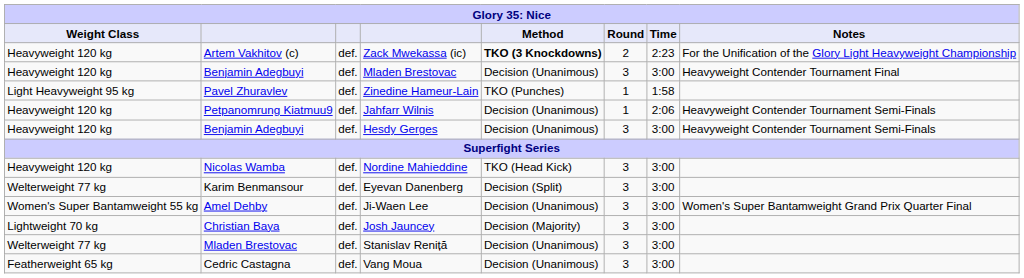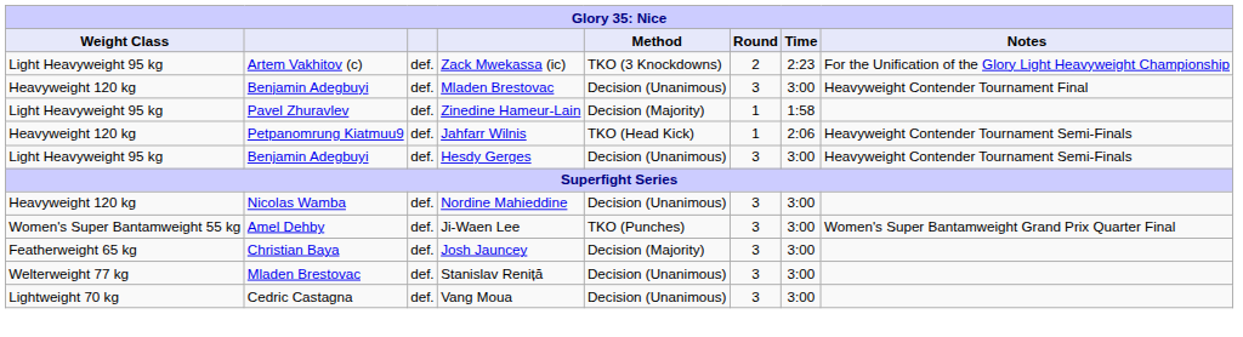Zack Mwekassa (ic) | Weight Class: Heavyweight 120 kg -> Light Heavyweight 95 kg
Zack Mwekassa (ic) | Method: bold -> normal
Zinedine Hameur-Lain | Method: TKO (Punches) -> Decision (Majority)
Jahfarr Wilnis | Method: Decision (Unanimous) -> TKO (Head Kick)
Hesdy Gerges | Weight Class: Heavyweight 120 kg -> Light Heavyweight 95 kg
Nordine Mahieddine | Method: TKO (Head Kick) -> Decision (Unanimous)
- row: Welterweight 77 kg | Karim Benmansour | def. | Eyevan Danenberg | Decision (Split) | 3 | 3:00
Ji-Waen Lee | Method: Decision (Unanimous) -> TKO (Punches)
Josh Jauncey | Weight Class: Lightweight 70 kg -> Featherweight 65 kg
Vang Moua | Weight Class: Featherweight 65 kg -> Lightweight 70 kg
